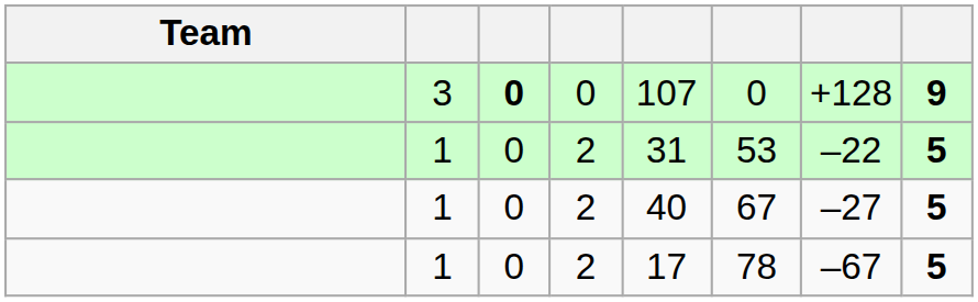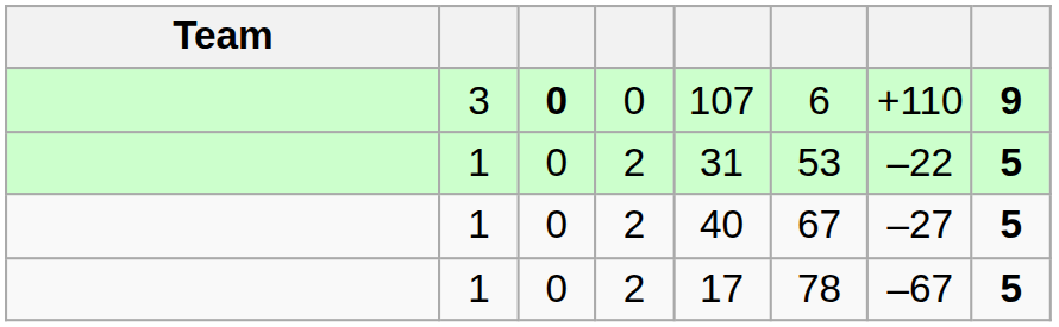3 | column 6: 0 -> 6
3 | column 7: +128 -> +110
